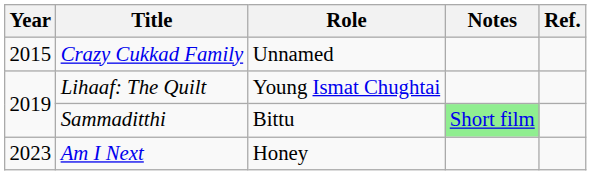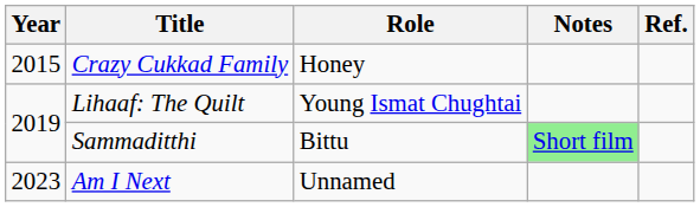Crazy Cukkad Family | Role: Unnamed -> Honey
Am I Next | Role: Honey -> Unnamed
